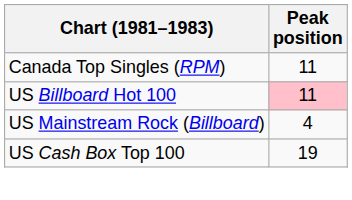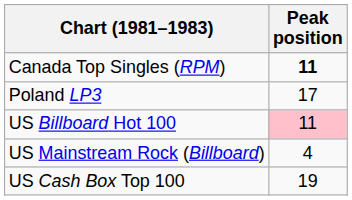Canada Top Singles (RPM) | Peak position: normal -> bold
+ row: Poland LP3 | 17
